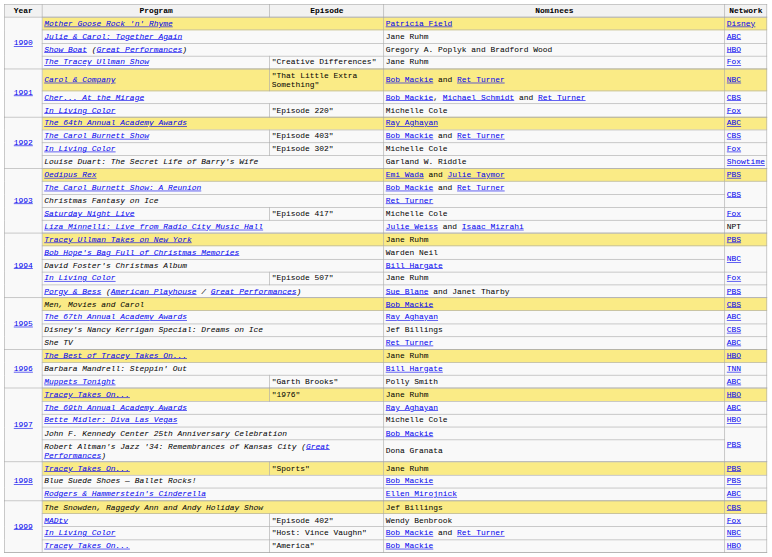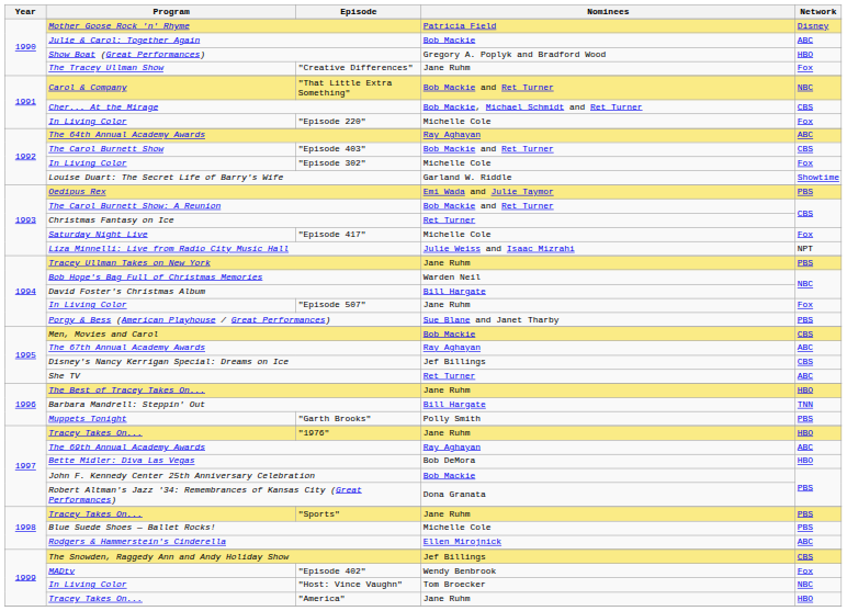Julie & Carol: Together Again | Nominees: Jane Ruhm -> Bob Mackie
"Garth Brooks" | Network: ABC -> PBS
Bette Midler: Diva Las Vegas | Nominees: Michelle Cole -> Bob DeMora
Blue Suede Shoes — Ballet Rocks! | Nominees: Bob Mackie -> Michelle Cole
"Host: Vince Vaughn" | Nominees: Bob Mackie and Ret Turner -> Tom Broecker
"America" | Nominees: Bob Mackie -> Jane Ruhm
